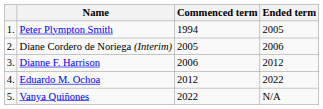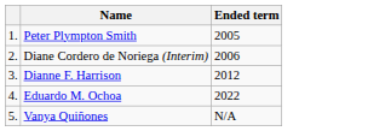- column: Commenced term | 1994 | 2005 | 2006 | 2012 | 2022
